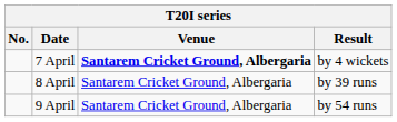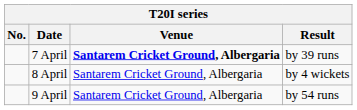7 April | Result: by 4 wickets -> by 39 runs
8 April | Result: by 39 runs -> by 4 wickets
